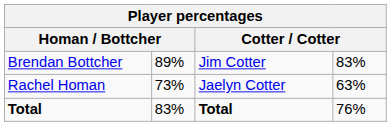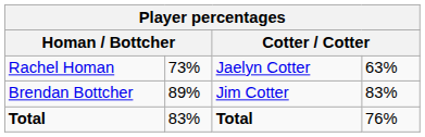rows swapped: Rachel Homan <-> Brendan Bottcher
